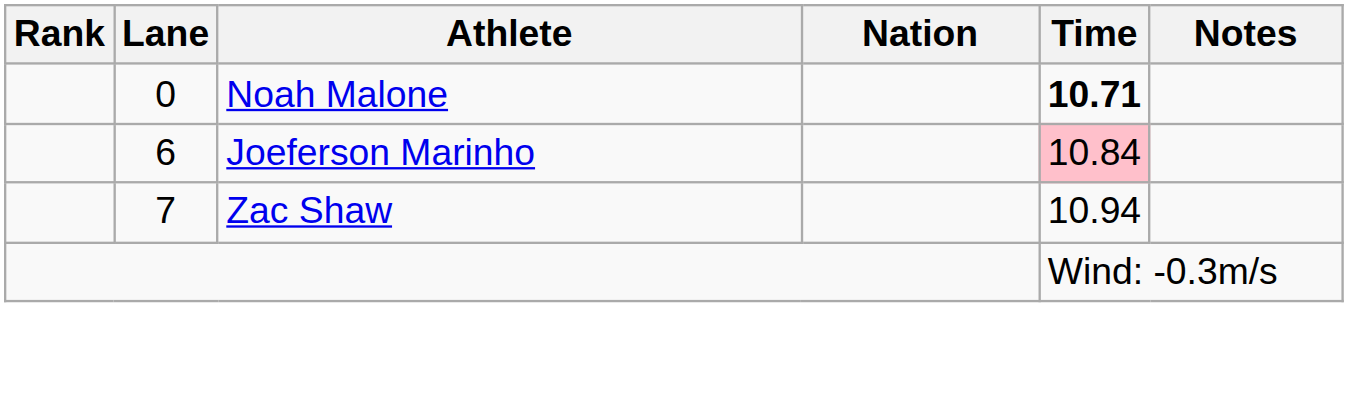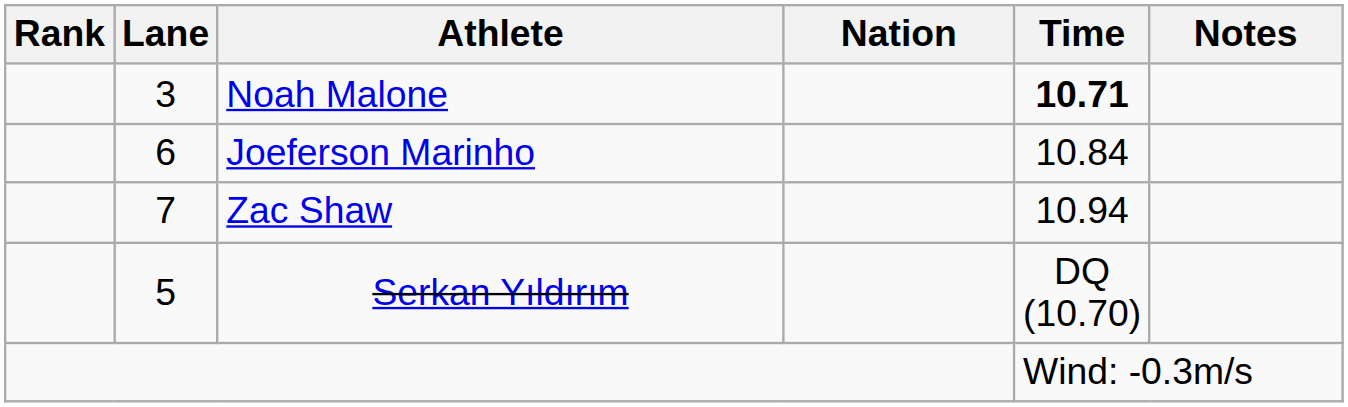Noah Malone | Lane: 0 -> 3
Joeferson Marinho | Time: pink background -> no background
+ row: 5 | Serkan Yıldırım | DQ (10.70)
